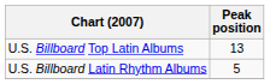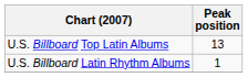U.S. Billboard Latin Rhythm Albums | Peak position: 5 -> 1
